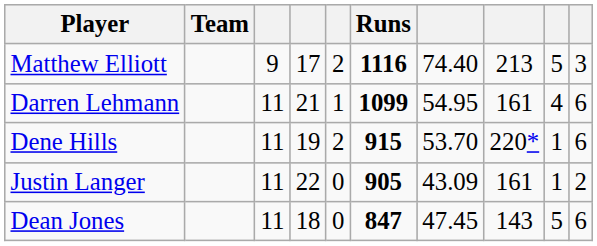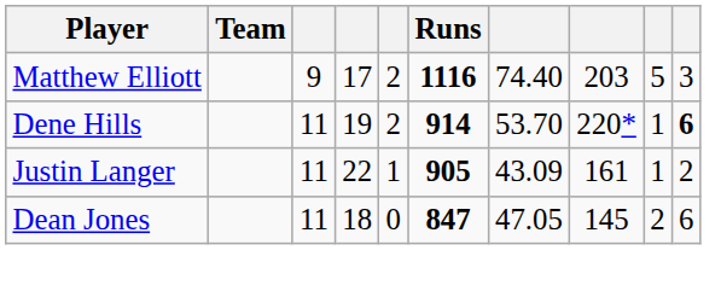Matthew Elliott | column 8: 213 -> 203
- row: Darren Lehmann | 11 | 21 | 1 | 1099 | 54.95 | 161 | 4 | 6
Dene Hills | Runs: 915 -> 914
Dene Hills | column 10: normal -> bold
Justin Langer | column 5: 0 -> 1
Dean Jones | column 7: 47.45 -> 47.05
Dean Jones | column 8: 143 -> 145
Dean Jones | column 9: 5 -> 2
